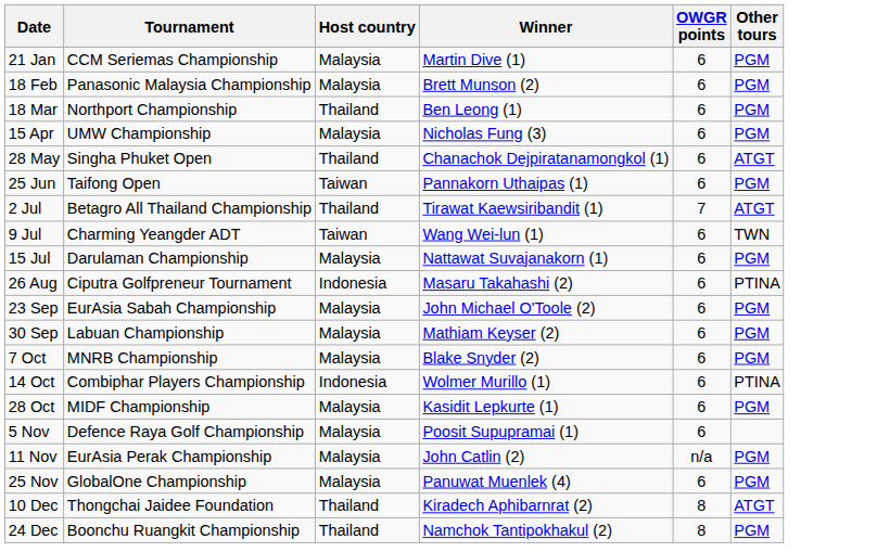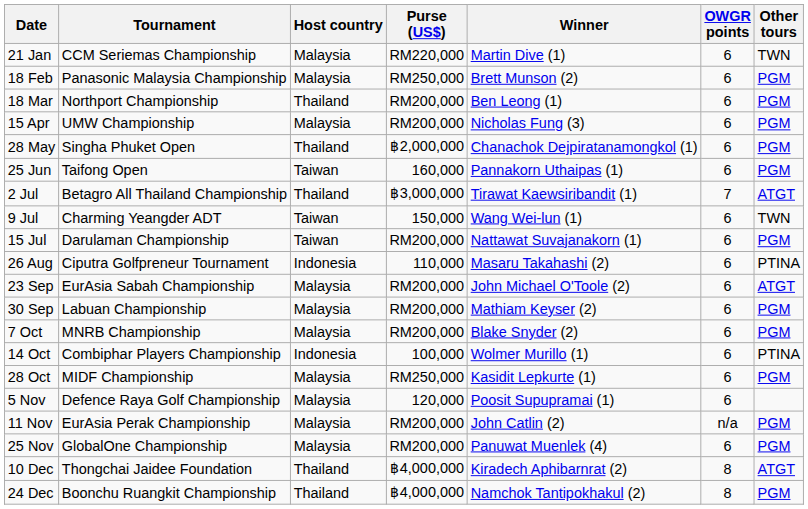+ column: Purse (US$) | RM220,000 | RM250,000 | RM200,000 | RM200,000 | ฿2,000,000 | 160,000 | ฿3,000,000 | 150,000 | RM200,000 | 110,000 | RM200,000 | RM200,000 | RM200,000 | 100,000 | RM250,000 | 120,000 | RM200,000 | RM200,000 | ฿4,000,000 | ฿4,000,000
21 Jan | Other tours: PGM -> TWN
28 May | Other tours: ATGT -> PGM
15 Jul | Host country: Malaysia -> Taiwan
23 Sep | Other tours: PGM -> ATGT
